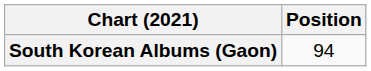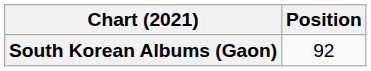South Korean Albums (Gaon) | Position: 94 -> 92
